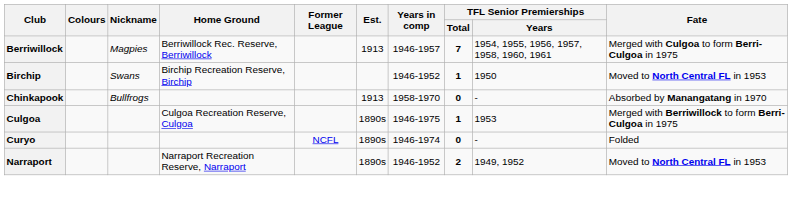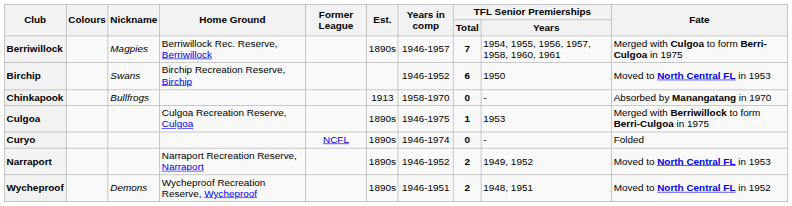Berriwillock | Est.: 1913 -> 1890s
Birchip | TFL Senior Premierships / Total: 1 -> 6
+ row: Wycheproof | Demons | Wycheproof Recreation Reserve, Wycheproof | 1890s | 1946-1951 | 2 | 1948, 1951 | Moved to North Central FL in 1952
